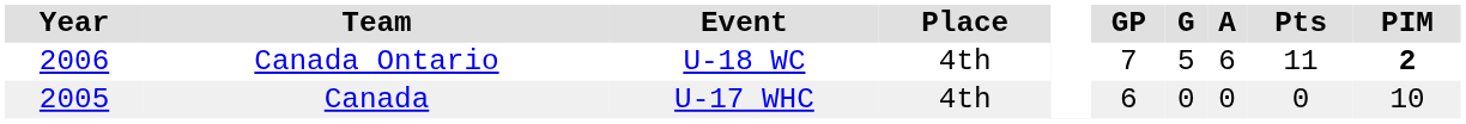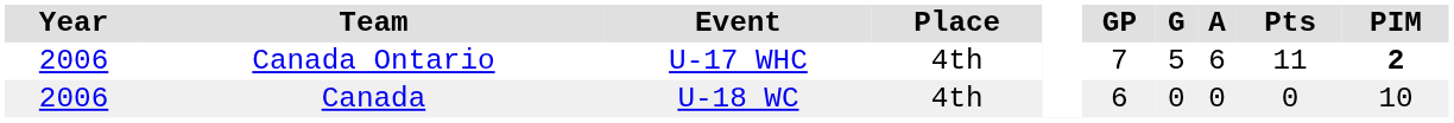Canada Ontario | Event: U-18 WC -> U-17 WHC
Canada | Year: 2005 -> 2006
Canada | Event: U-17 WHC -> U-18 WC
